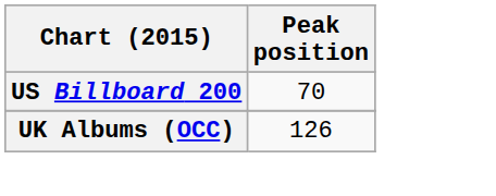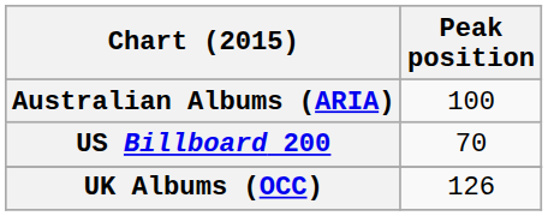+ row: Australian Albums (ARIA) | 100
